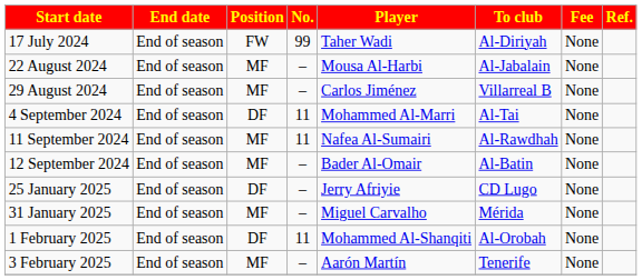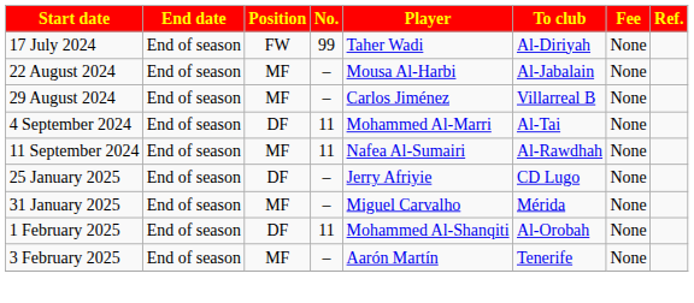- row: 12 September 2024 | End of season | MF | – | Bader Al-Omair | Al-Batin | None
